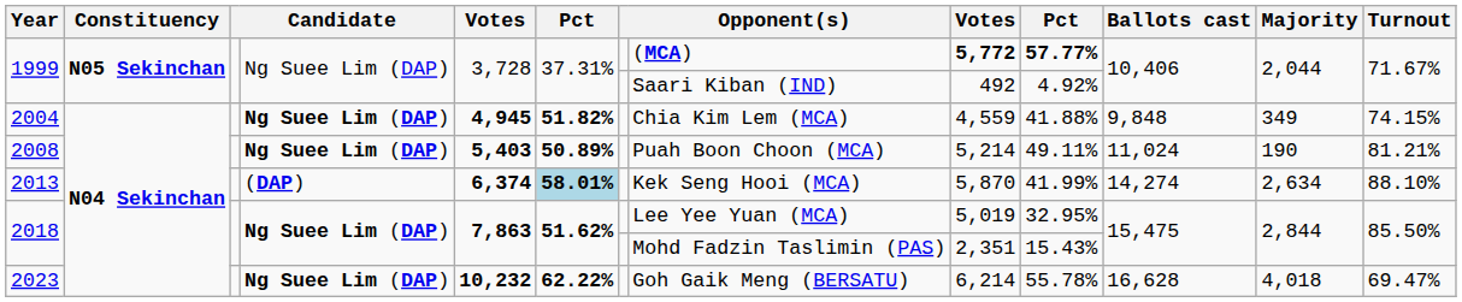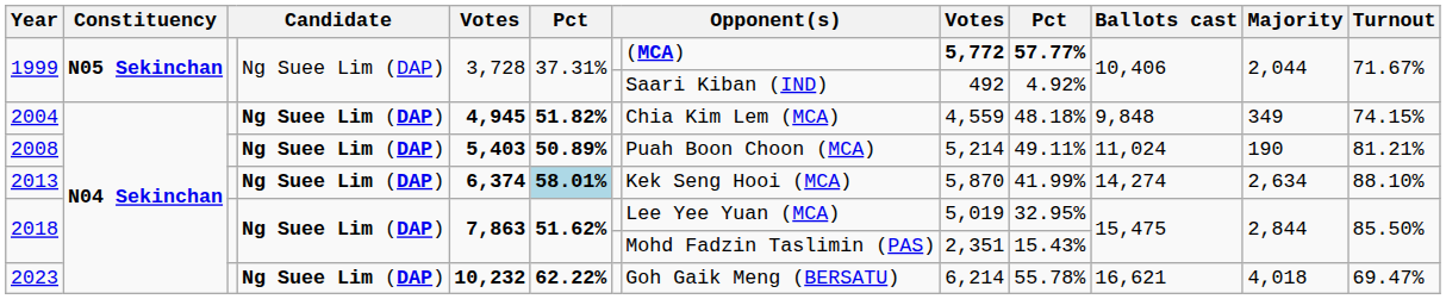2004 | column 10: 41.88% -> 48.18%
2013 | column 4: (DAP) -> Ng Suee Lim (DAP)
2023 | Ballots cast: 16,628 -> 16,621
